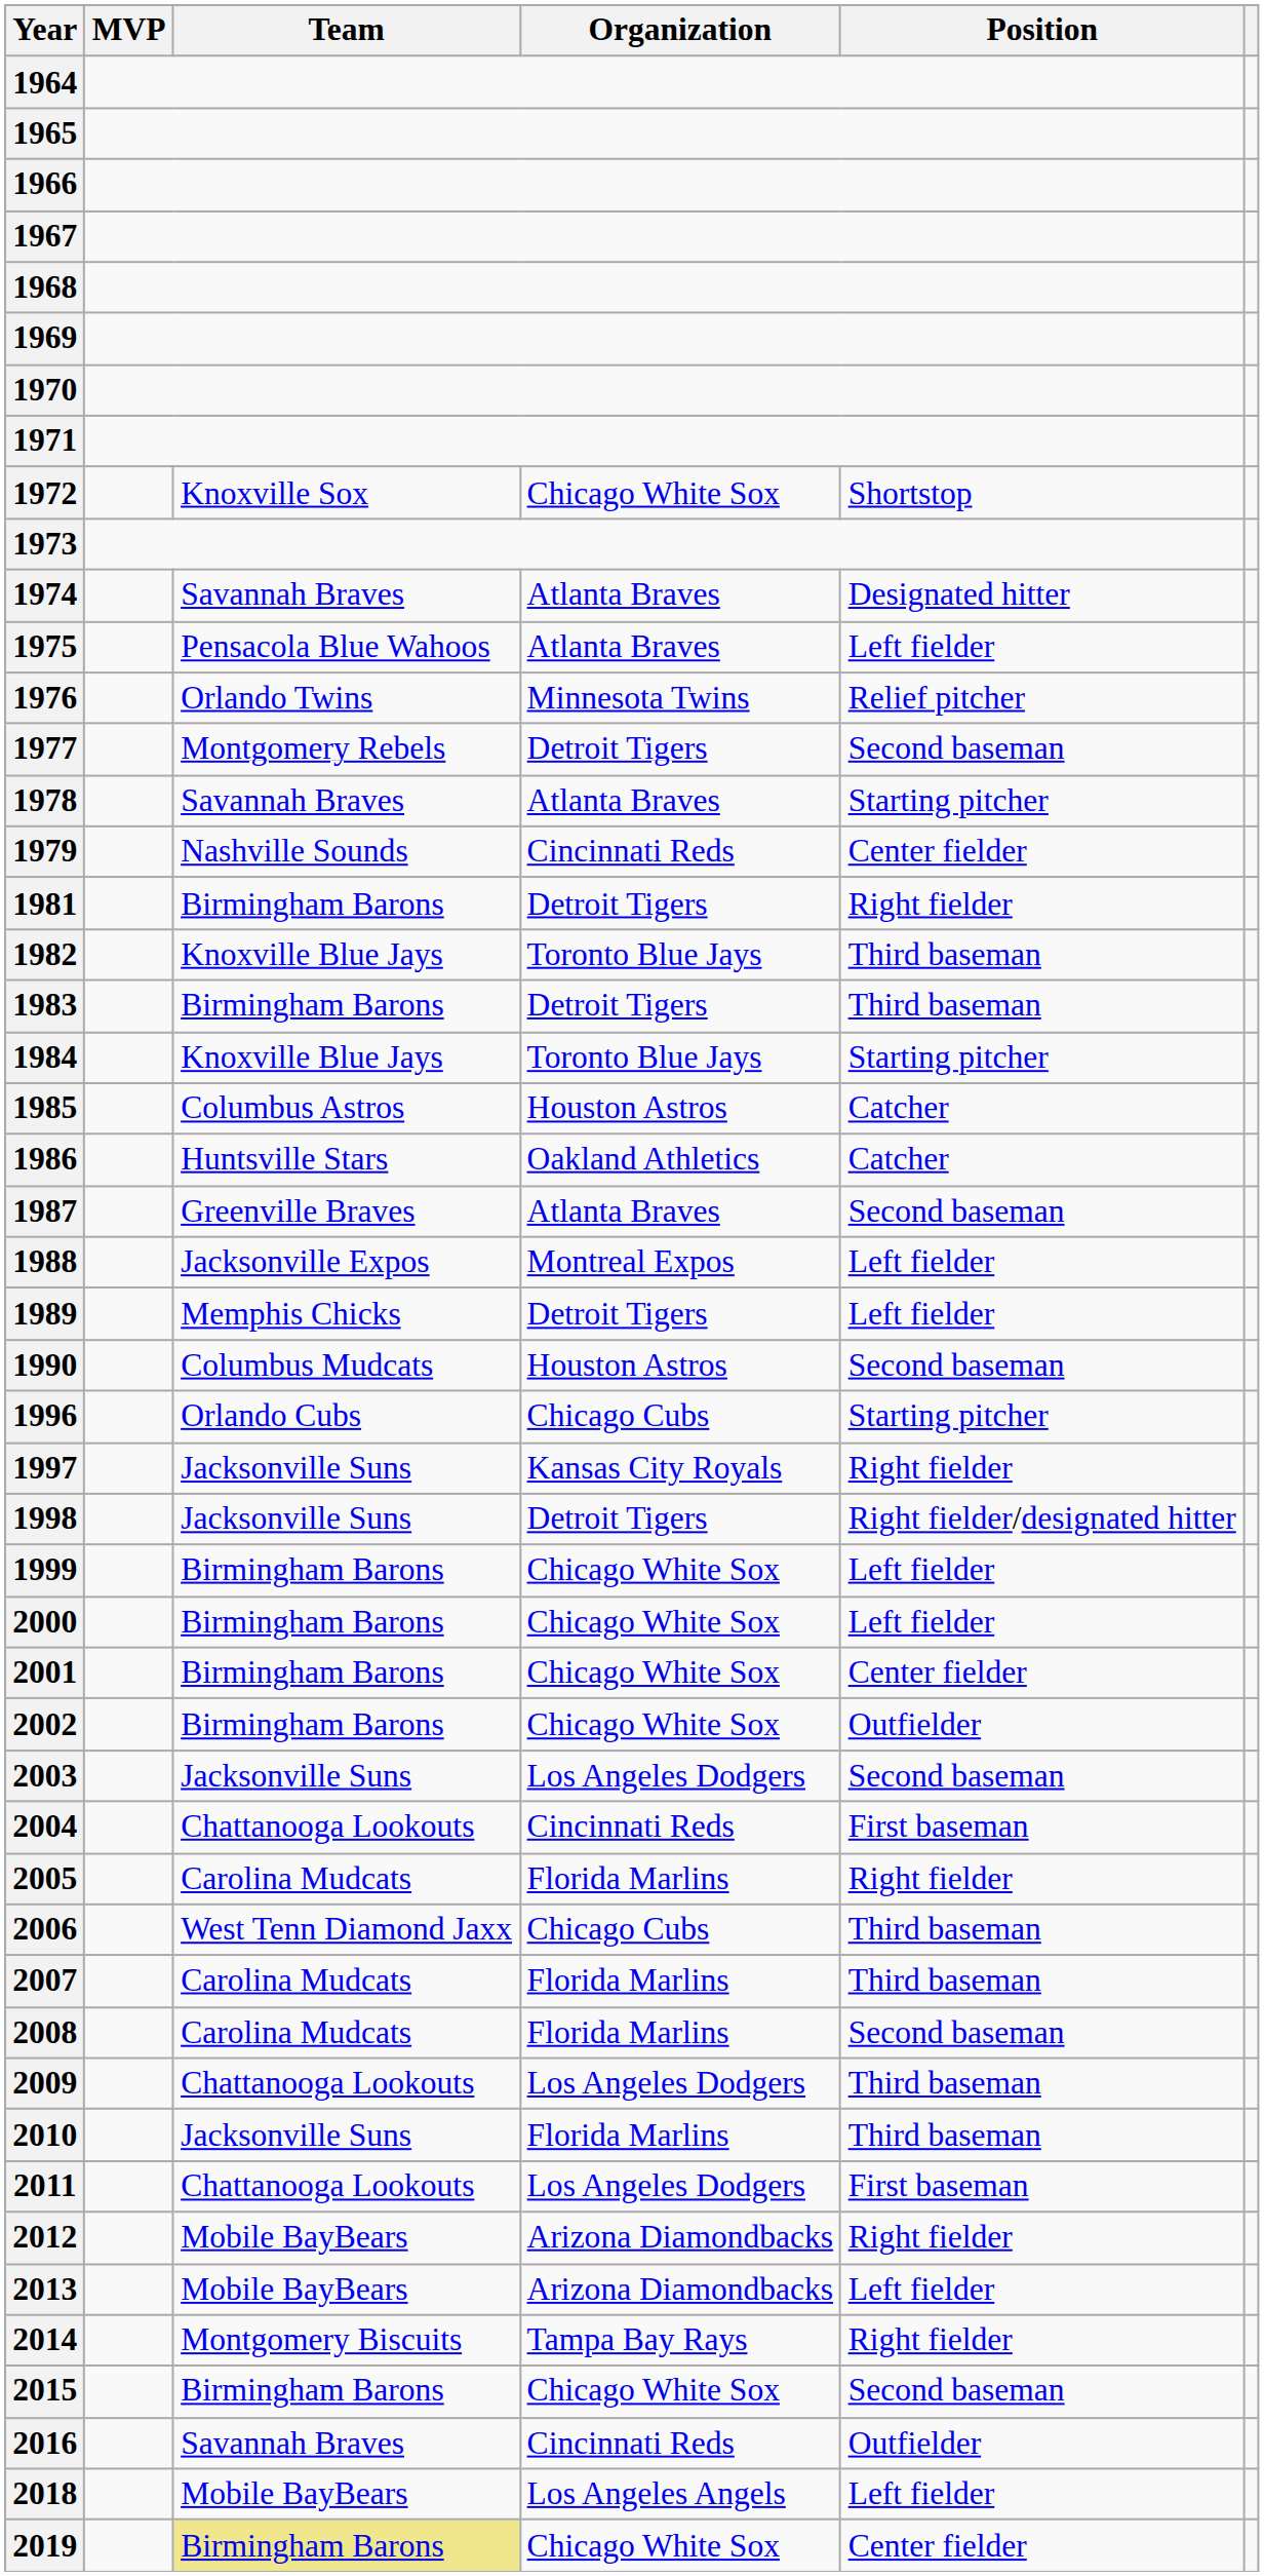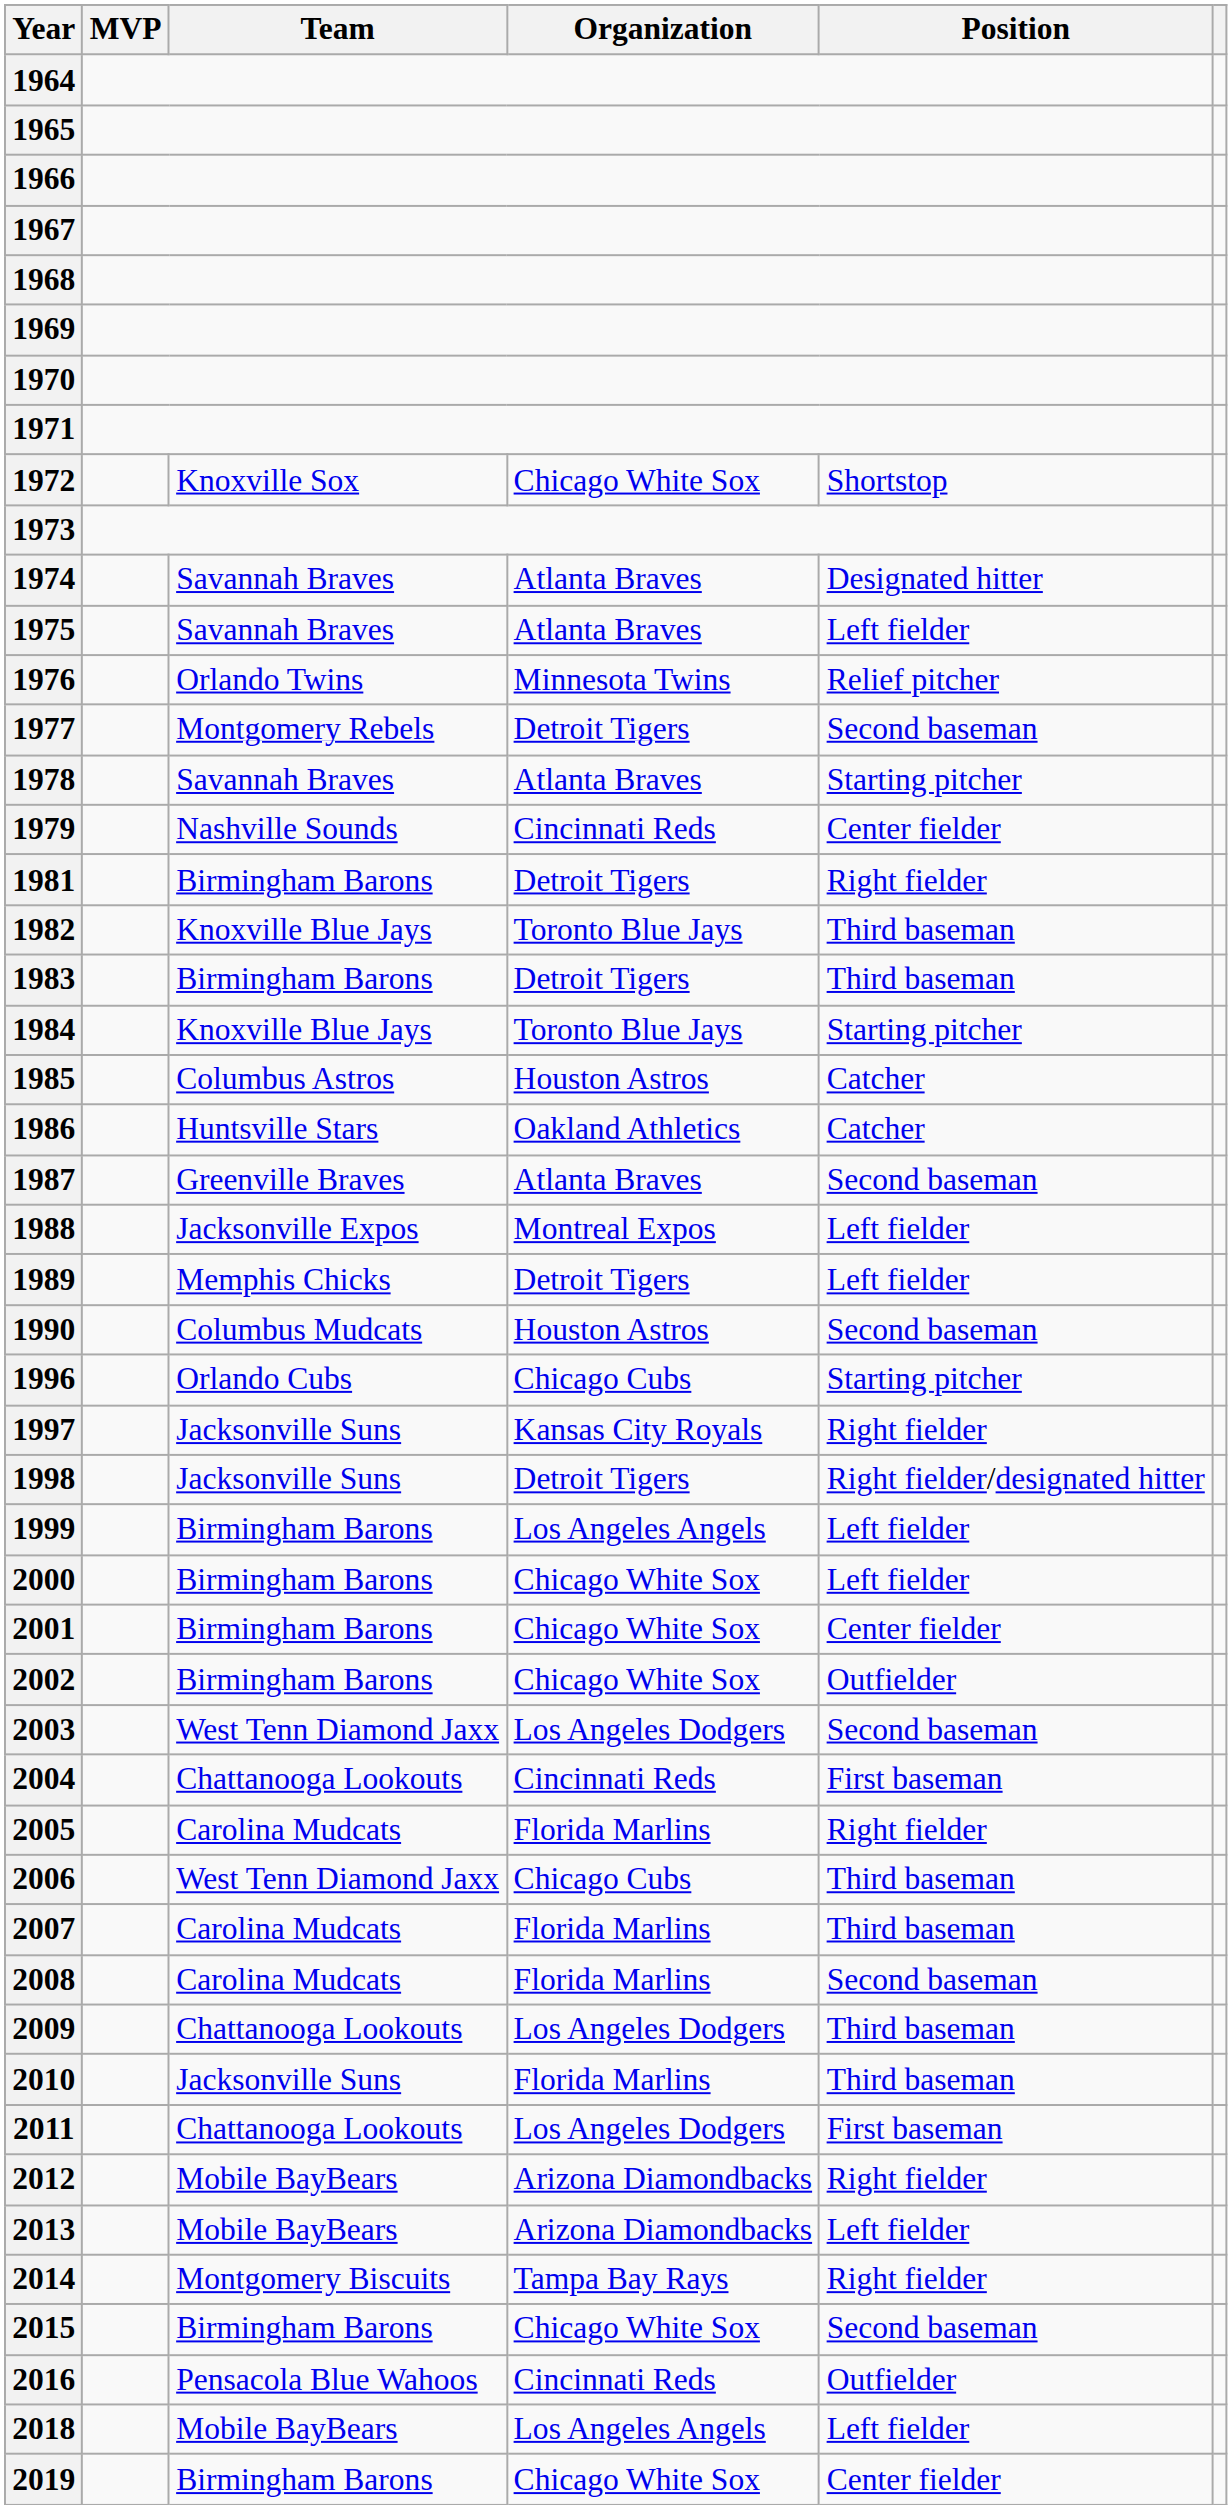1975 | Team: Pensacola Blue Wahoos -> Savannah Braves
1999 | Organization: Chicago White Sox -> Los Angeles Angels
2003 | Team: Jacksonville Suns -> West Tenn Diamond Jaxx
2016 | Team: Savannah Braves -> Pensacola Blue Wahoos
2019 | Team: khaki background -> no background
